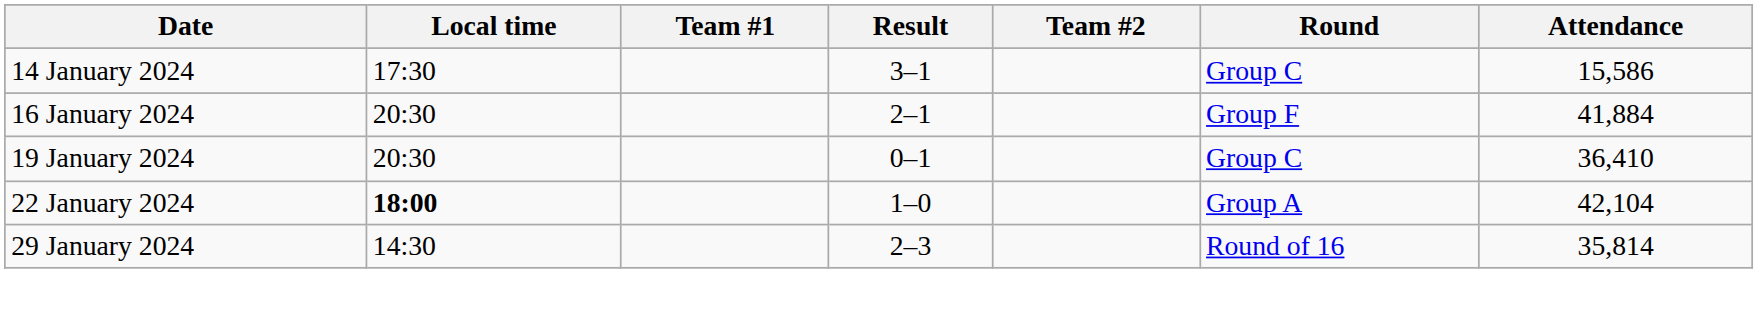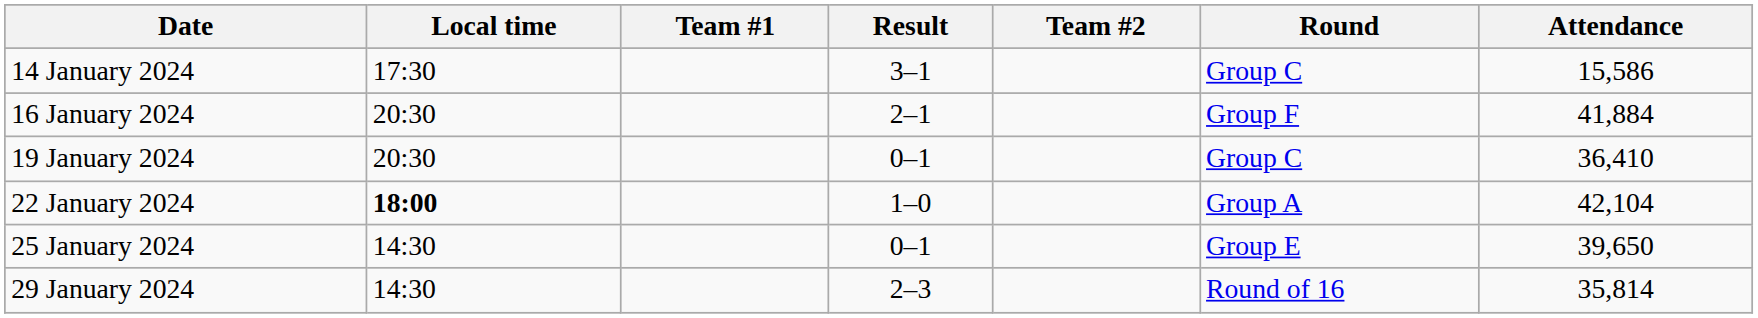+ row: 25 January 2024 | 14:30 | 0–1 | Group E | 39,650
